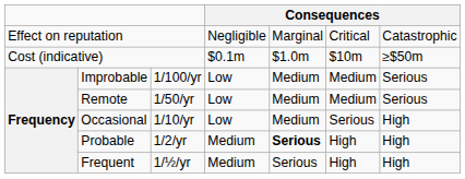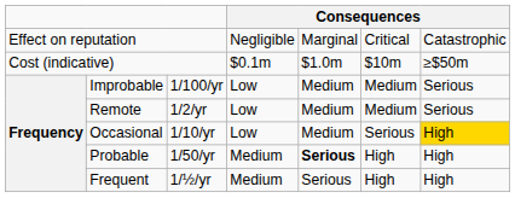Remote | column 3: 1/50/yr -> 1/2/yr
Occasional | column 7: no background -> gold background
Probable | column 3: 1/2/yr -> 1/50/yr
